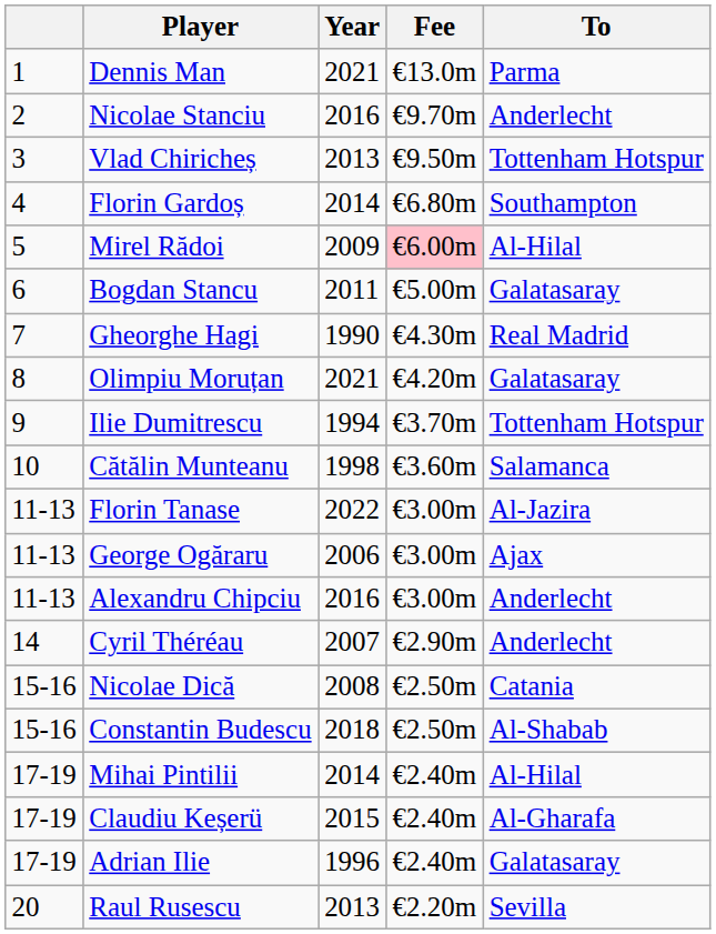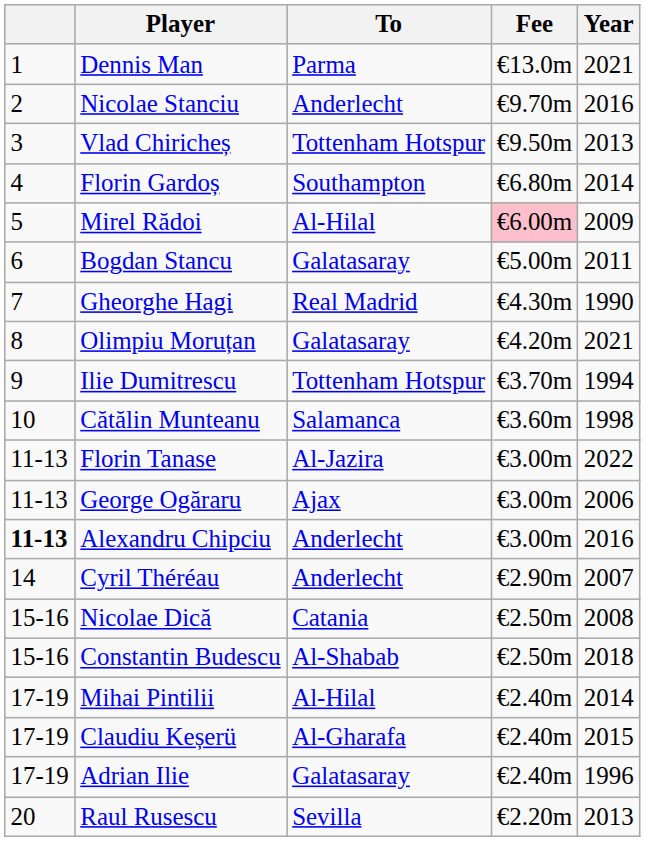columns swapped: To <-> Year
Alexandru Chipciu | column 1: normal -> bold
